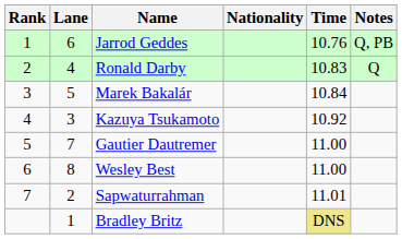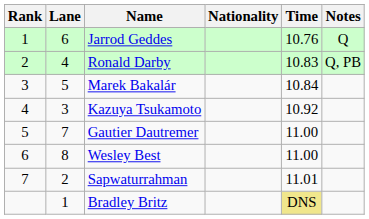Jarrod Geddes | Notes: Q, PB -> Q
Ronald Darby | Notes: Q -> Q, PB
